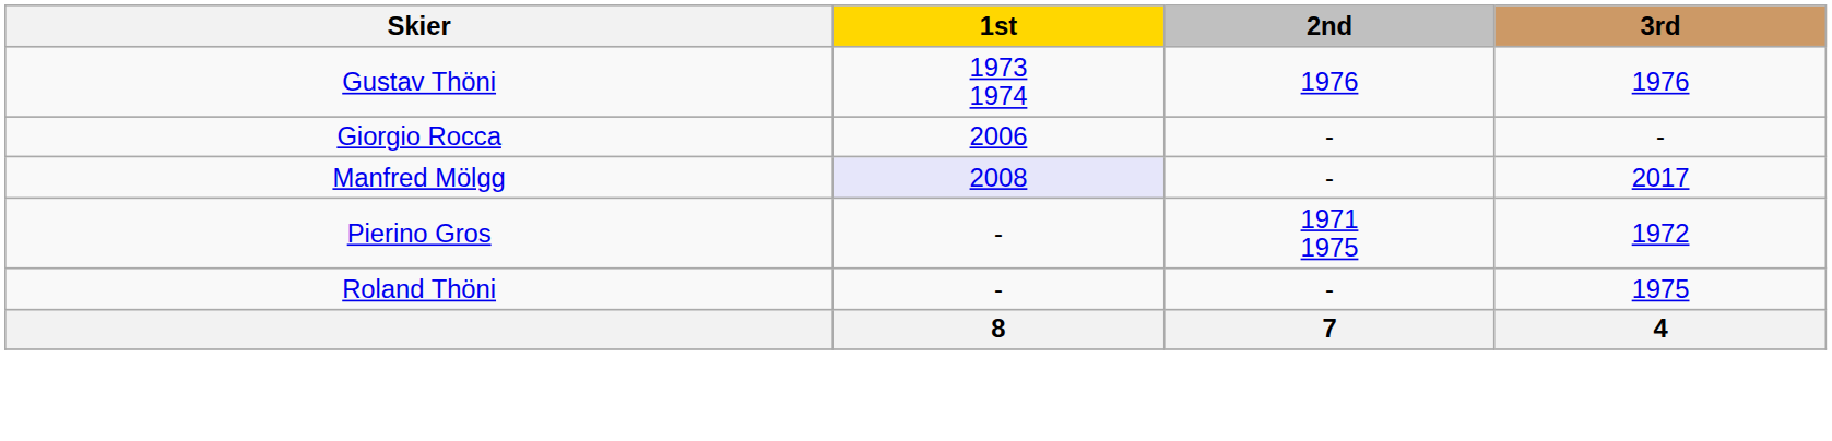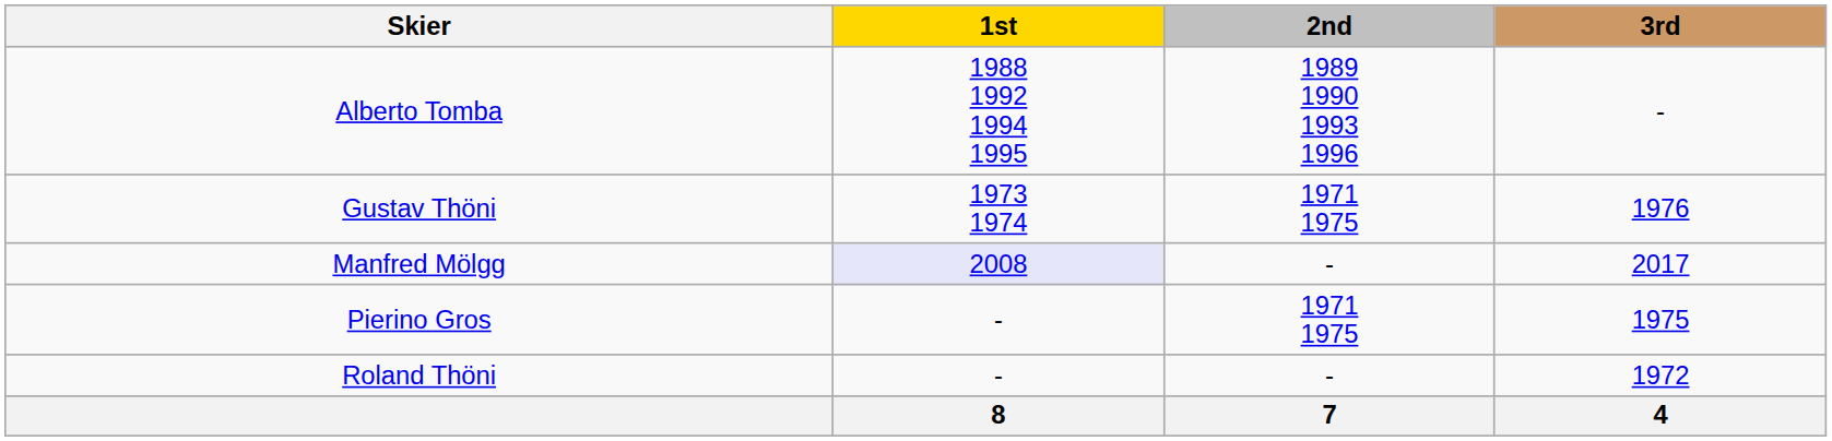+ row: Alberto Tomba | 1988 1992 1994 1995 | 1989 1990 1993 1996 | -
Gustav Thöni | 2nd: 1976 -> 1971 1975
- row: Giorgio Rocca | 2006 | - | -
Pierino Gros | 3rd: 1972 -> 1975
Roland Thöni | 3rd: 1975 -> 1972
